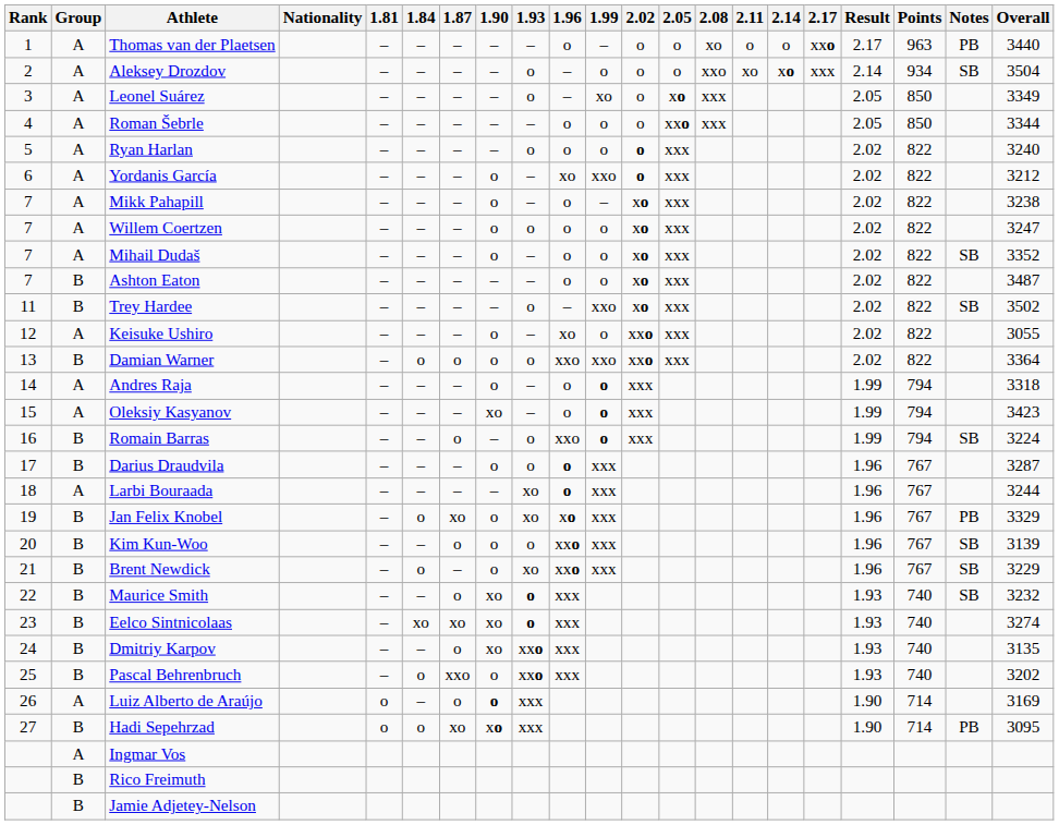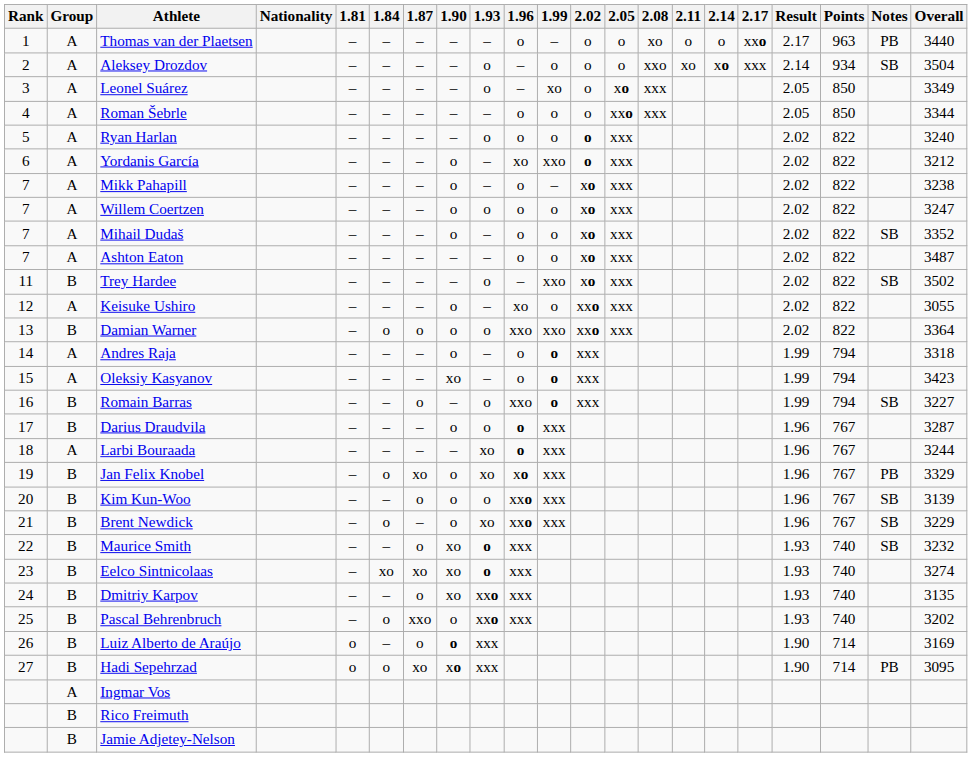Ashton Eaton | Group: B -> A
Romain Barras | Overall: 3224 -> 3227
Luiz Alberto de Araújo | Group: A -> B
